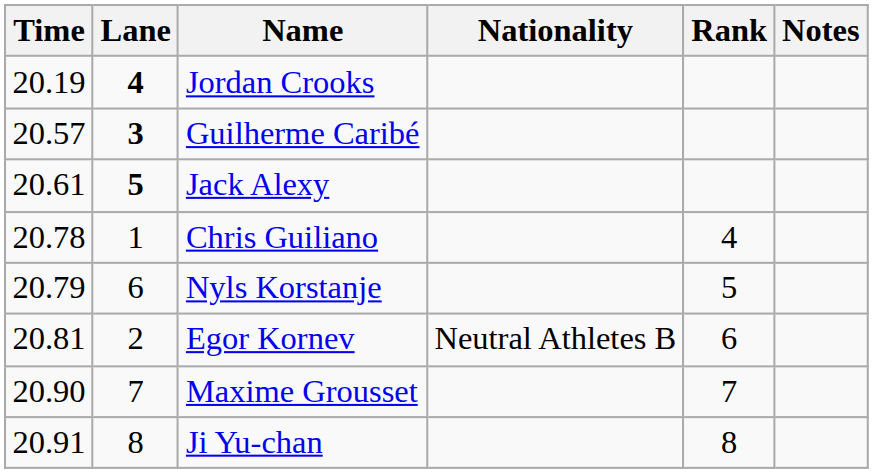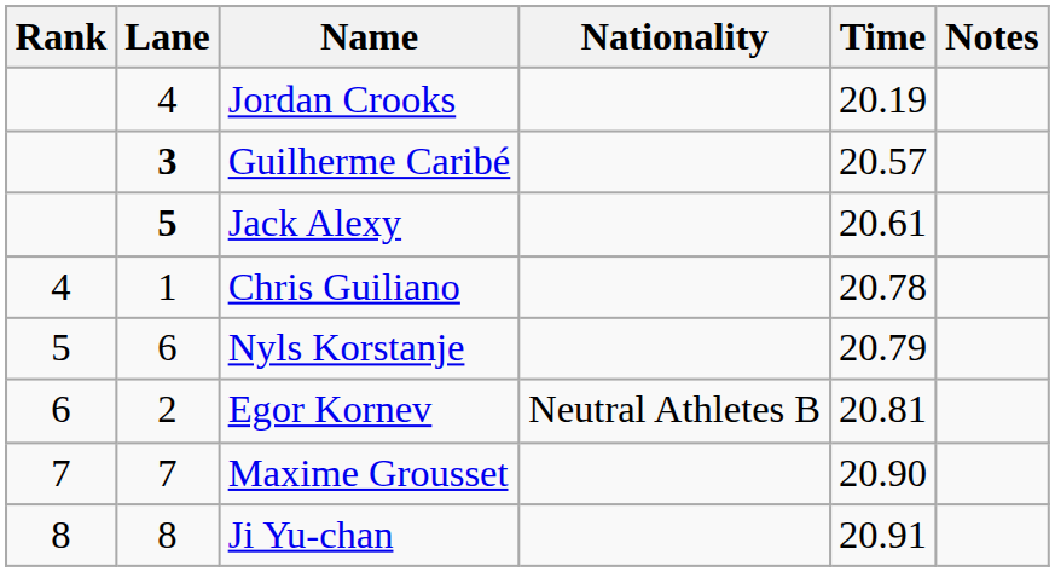columns swapped: Rank <-> Time
Jordan Crooks | Lane: bold -> normal
